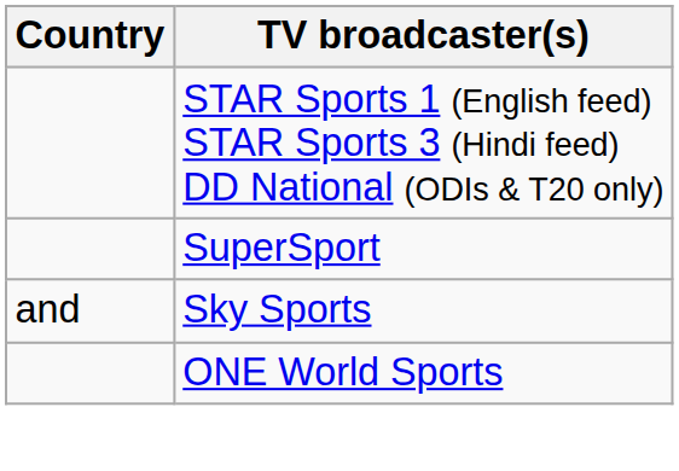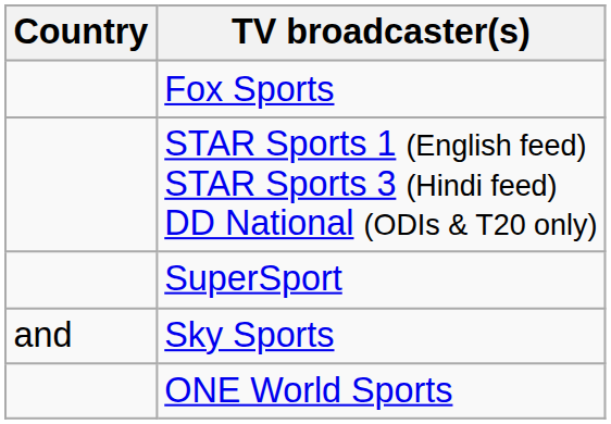+ row: Fox Sports
